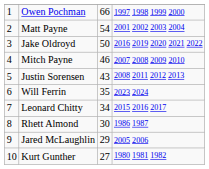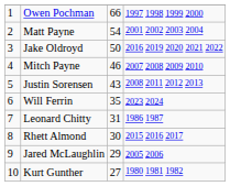Leonard Chitty | column 3: 34 -> 31
Leonard Chitty | column 4: 2015 2016 2017 -> 1986 1987
Rhett Almond | column 4: 1986 1987 -> 2015 2016 2017
